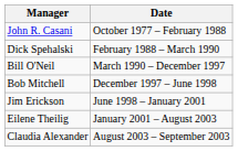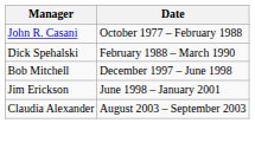- row: Bill O'Neil | March 1990 – December 1997
- row: Eilene Theilig | January 2001 – August 2003
